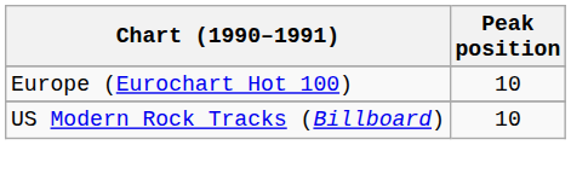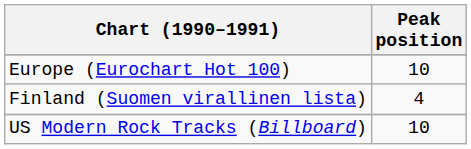+ row: Finland (Suomen virallinen lista) | 4
